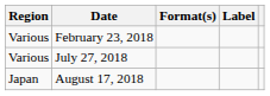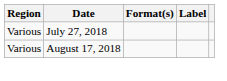- row: Various | February 23, 2018
August 17, 2018 | Region: Japan -> Various
